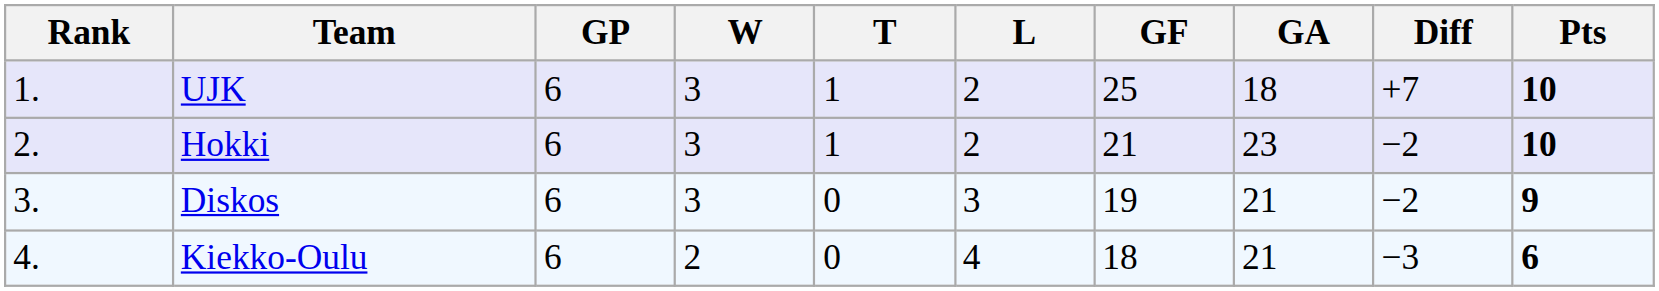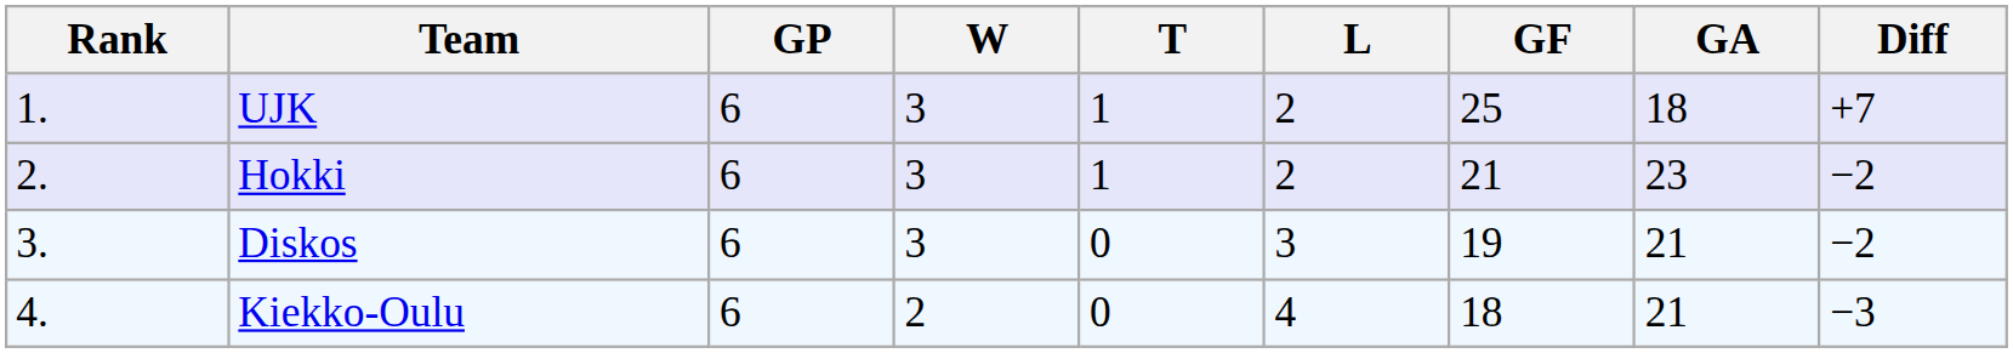- column: Pts | 10 | 10 | 9 | 6
